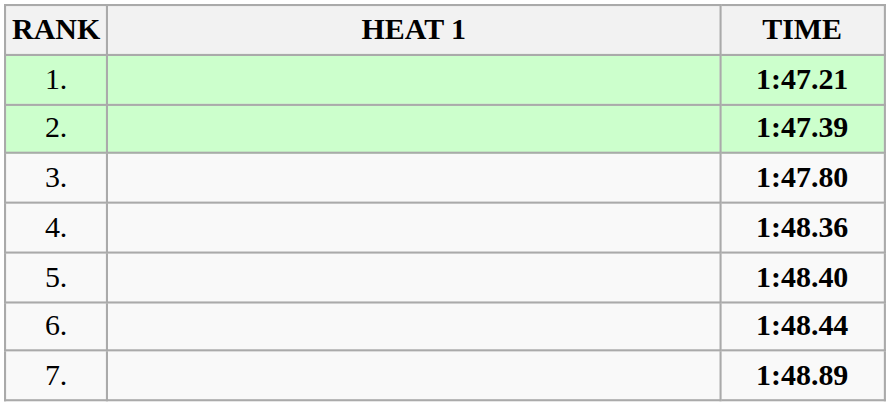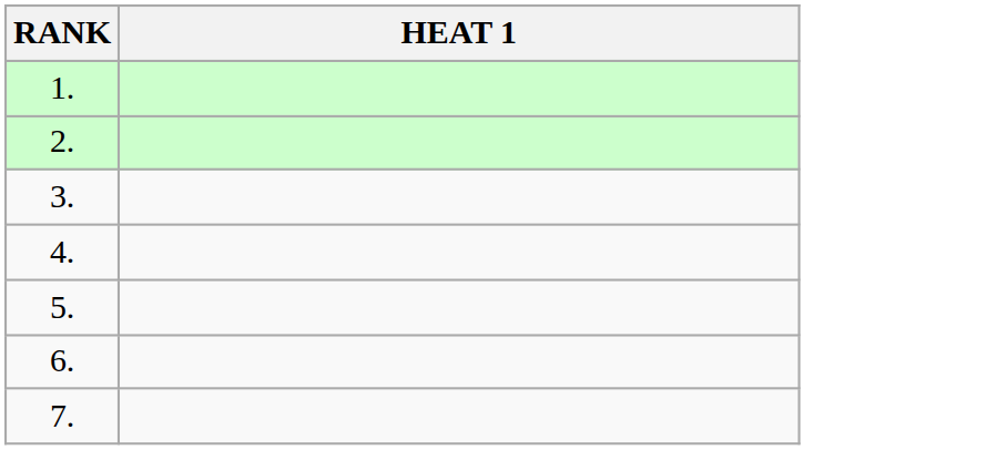- column: TIME | 1:47.21 | 1:47.39 | 1:47.80 | 1:48.36 | 1:48.40 | 1:48.44 | 1:48.89
